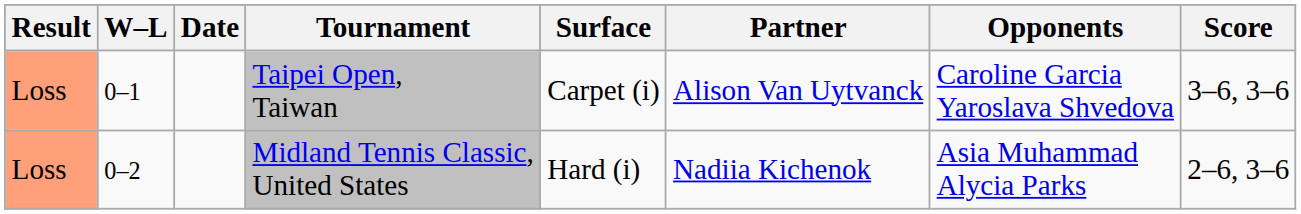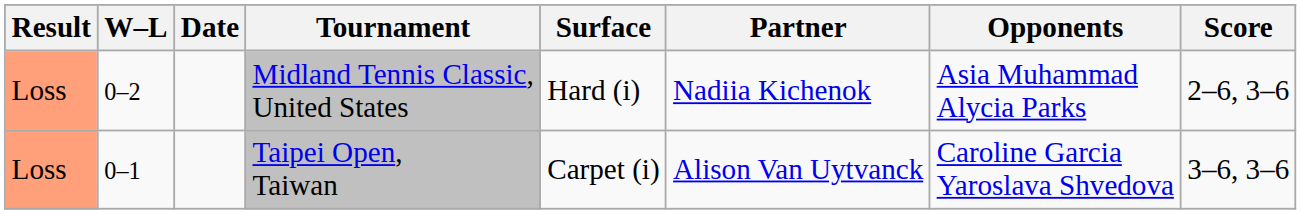rows swapped: Taipei Open, Taiwan <-> Midland Tennis Classic, United States
